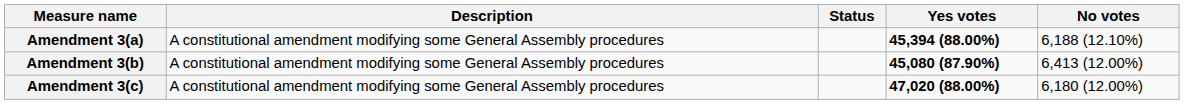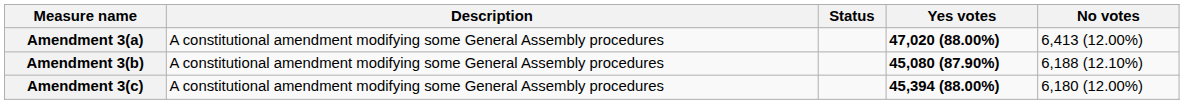Amendment 3(a) | Yes votes: 45,394 (88.00%) -> 47,020 (88.00%)
Amendment 3(a) | No votes: 6,188 (12.10%) -> 6,413 (12.00%)
Amendment 3(b) | No votes: 6,413 (12.00%) -> 6,188 (12.10%)
Amendment 3(c) | Yes votes: 47,020 (88.00%) -> 45,394 (88.00%)
